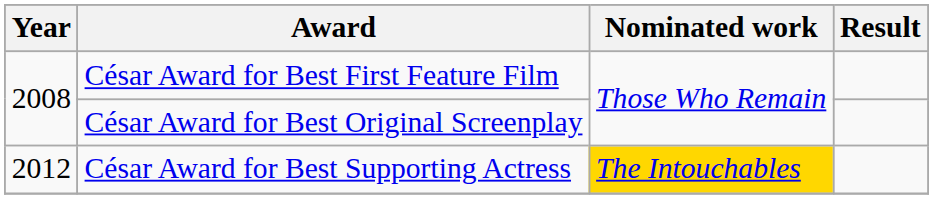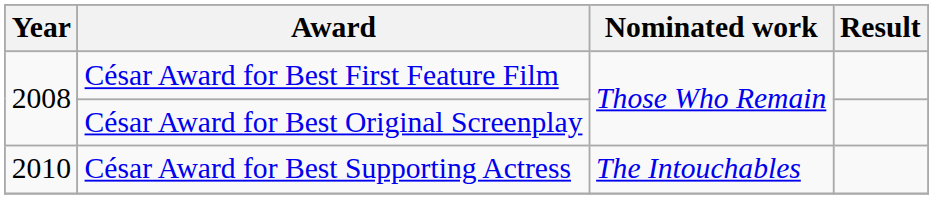César Award for Best Supporting Actress | Year: 2012 -> 2010
César Award for Best Supporting Actress | Nominated work: gold background -> no background
